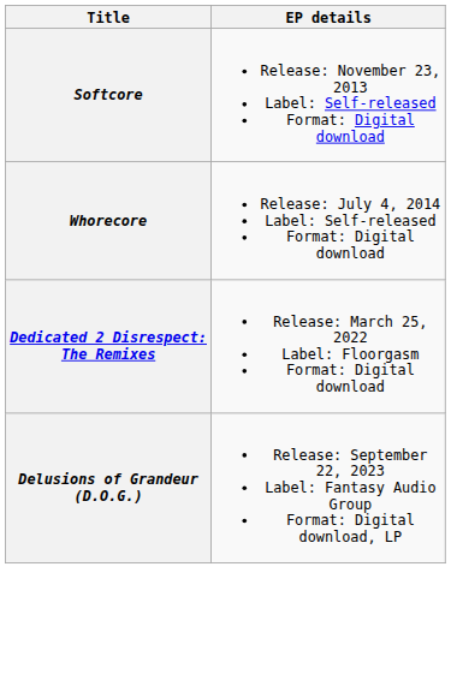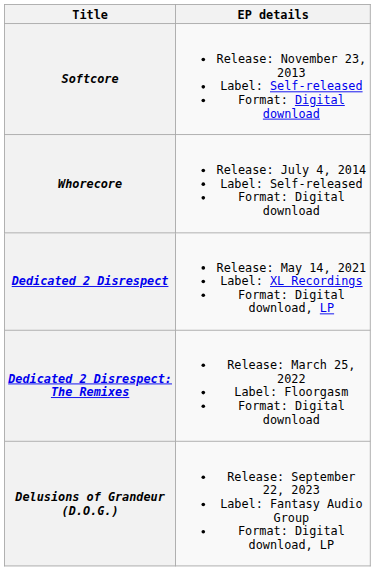+ row: Dedicated 2 Disrespect | Release: May 14, 2021 Label: XL Recordings Format: Digital download, LP
